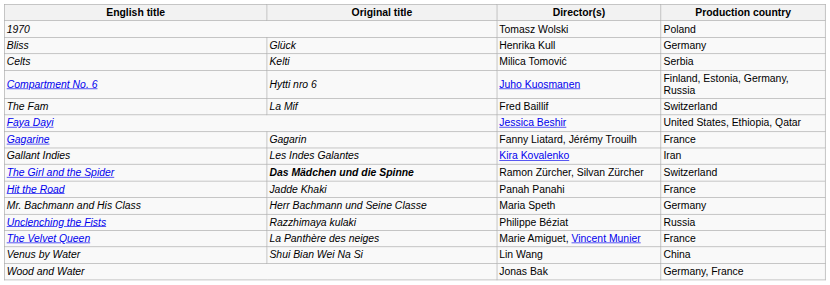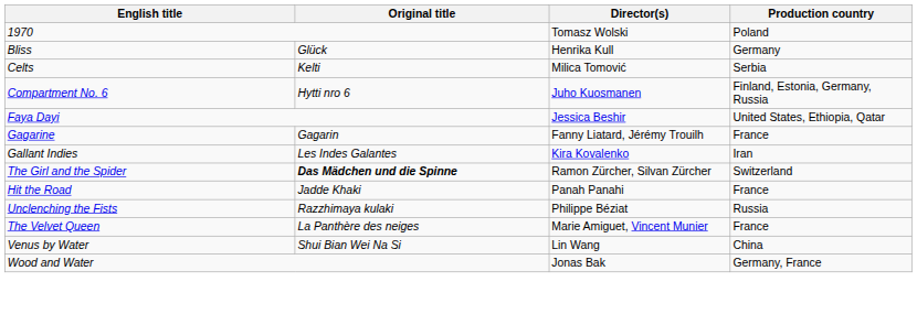- row: The Fam | La Mif | Fred Baillif | Switzerland
- row: Mr. Bachmann and His Class | Herr Bachmann und Seine Classe | Maria Speth | Germany
